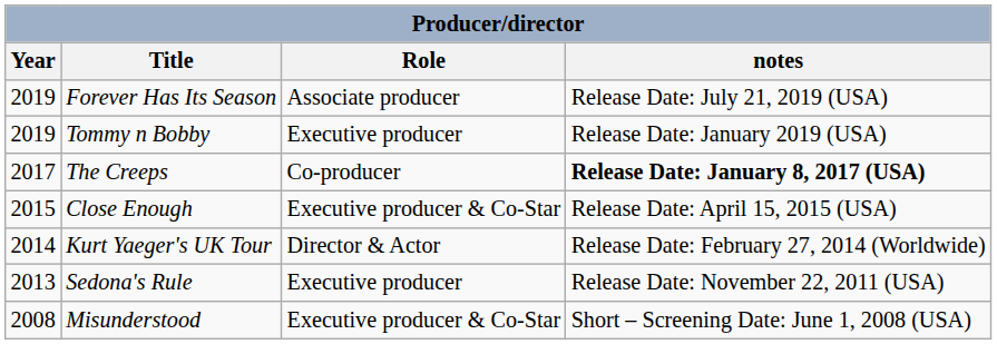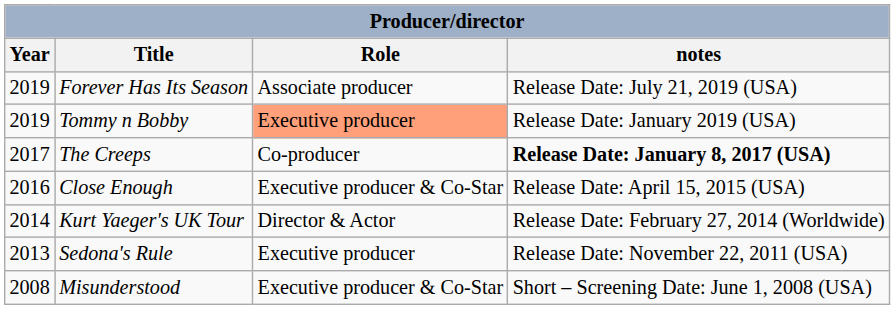Tommy n Bobby | Role: no background -> lightsalmon background
Close Enough | Year: 2015 -> 2016
